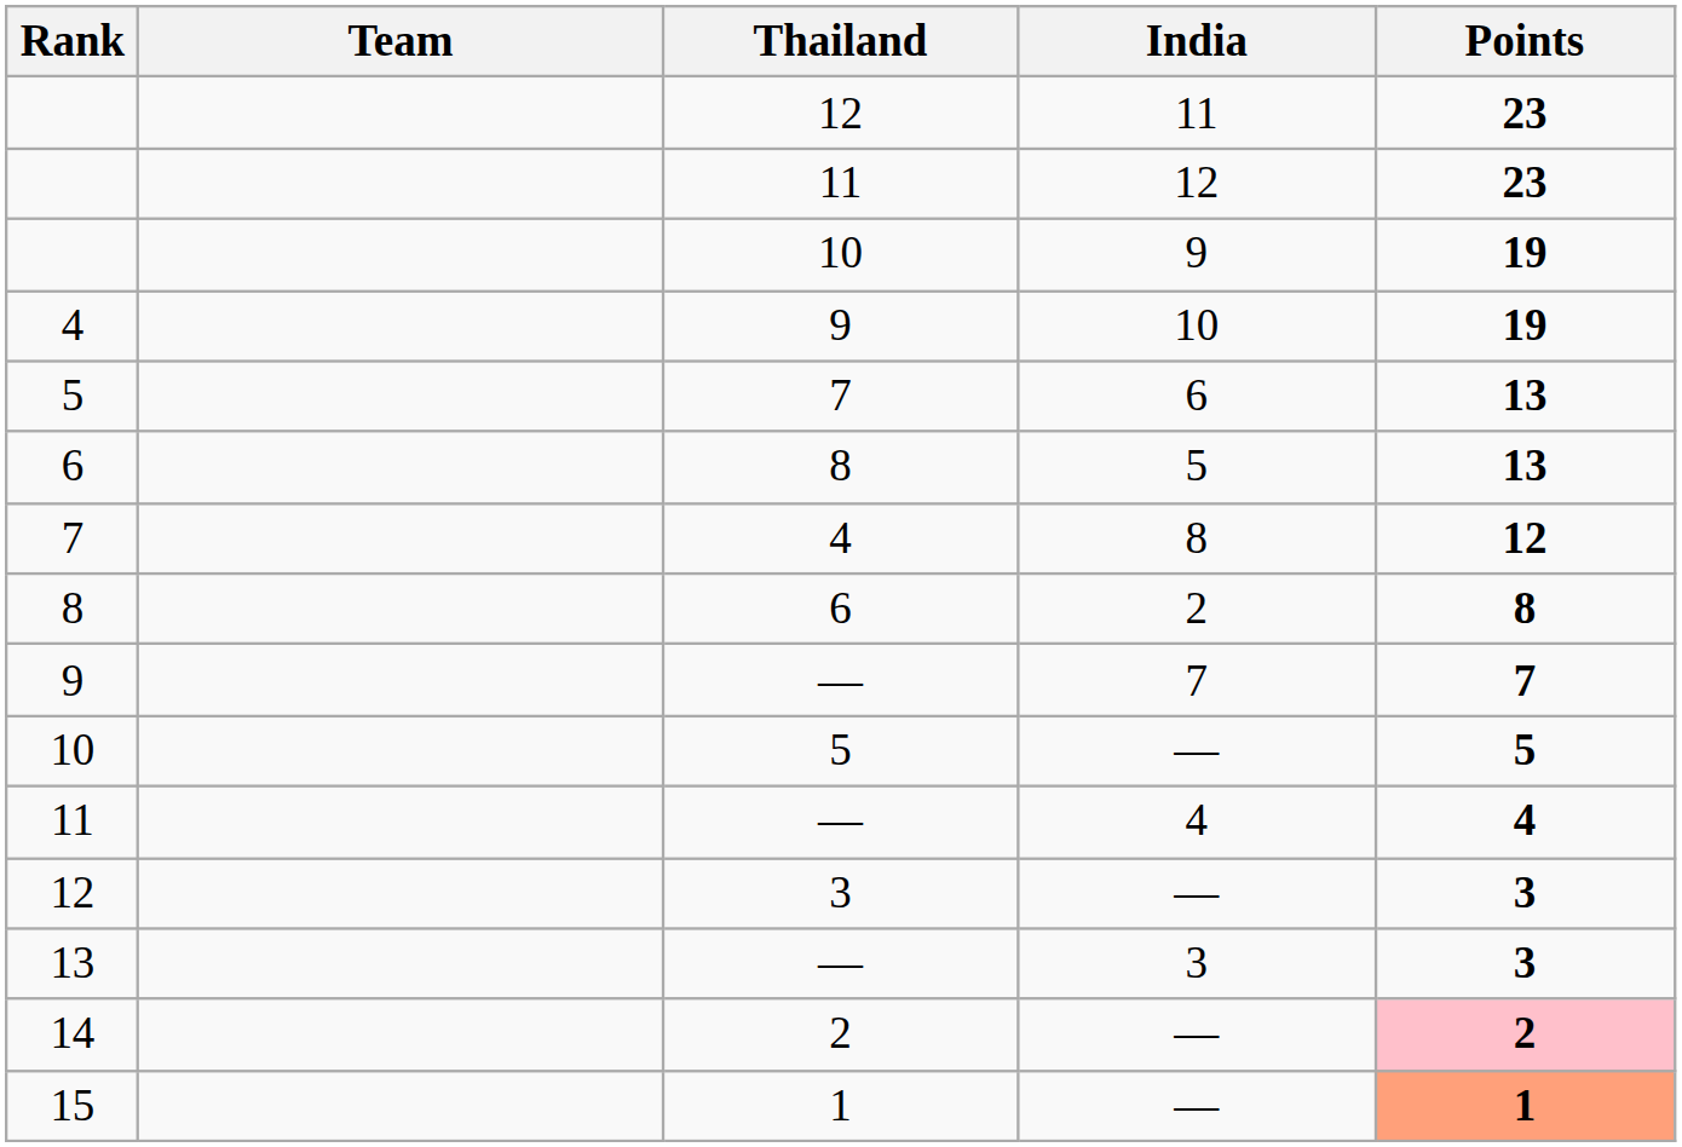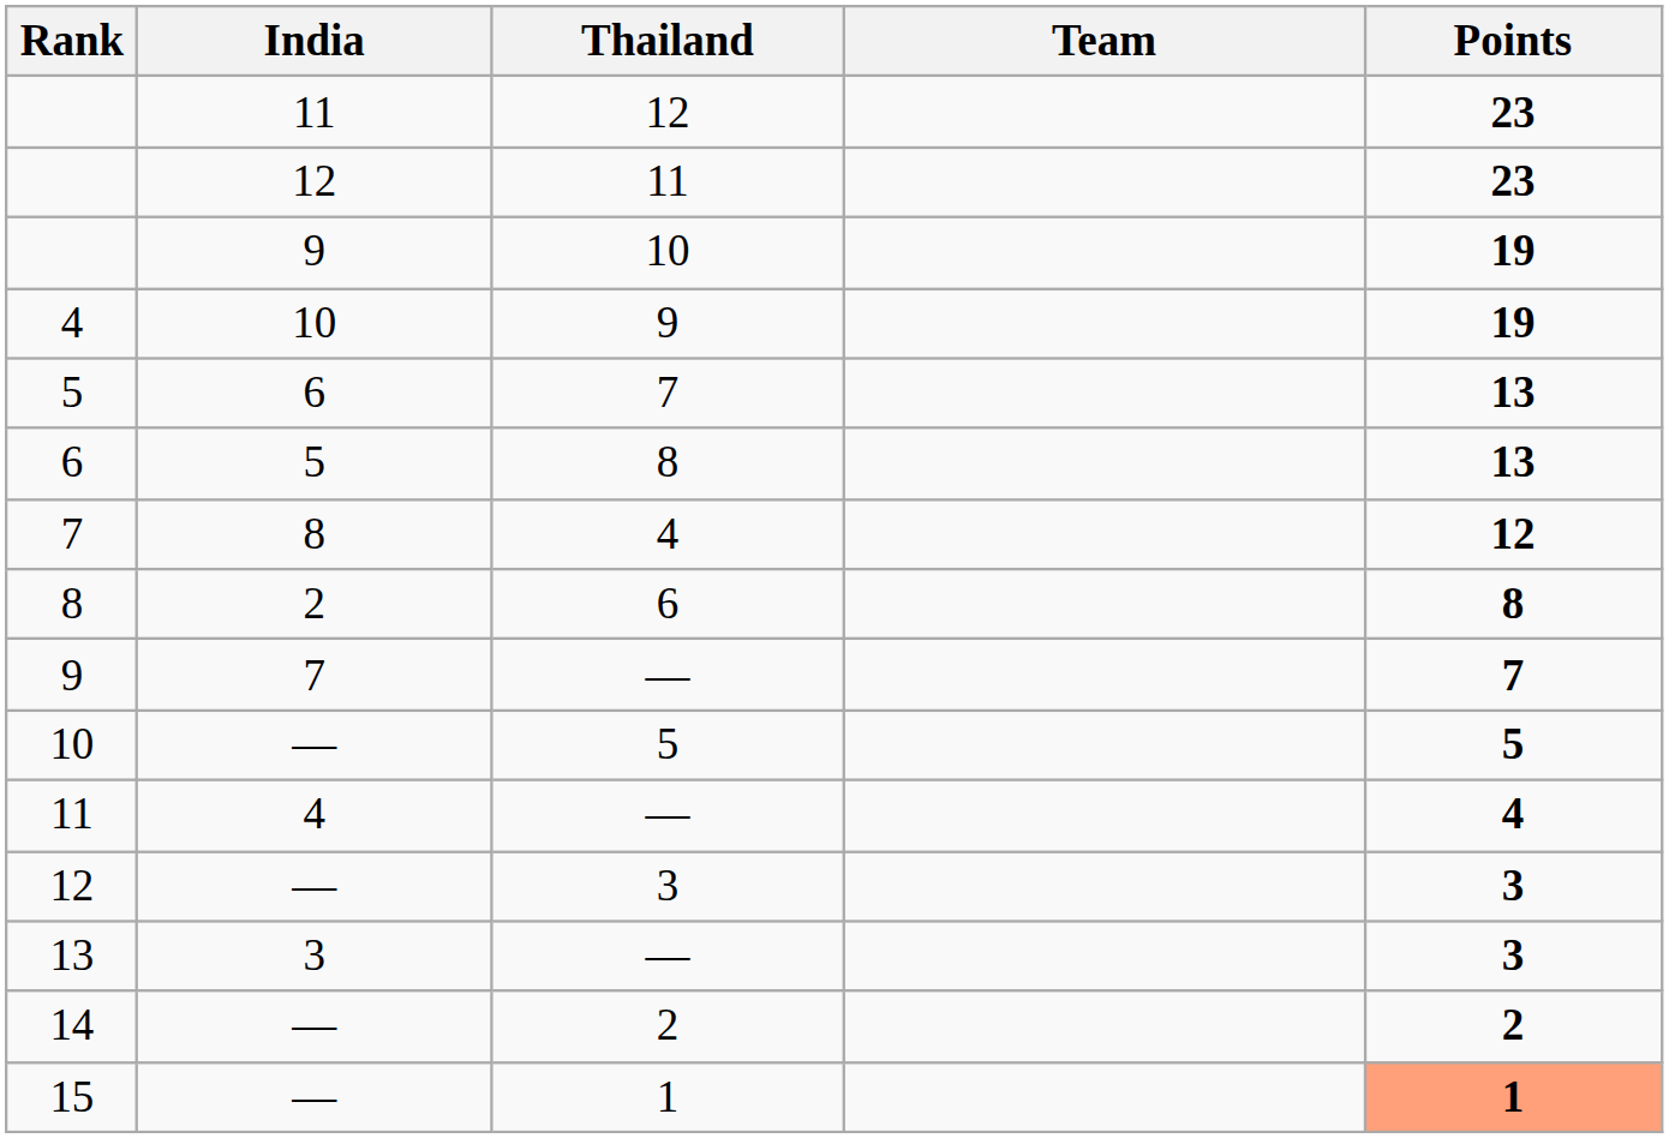columns swapped: Team <-> India
14 | Points: pink background -> no background
